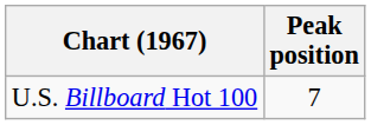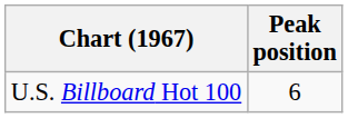U.S. Billboard Hot 100 | Peak position: 7 -> 6
